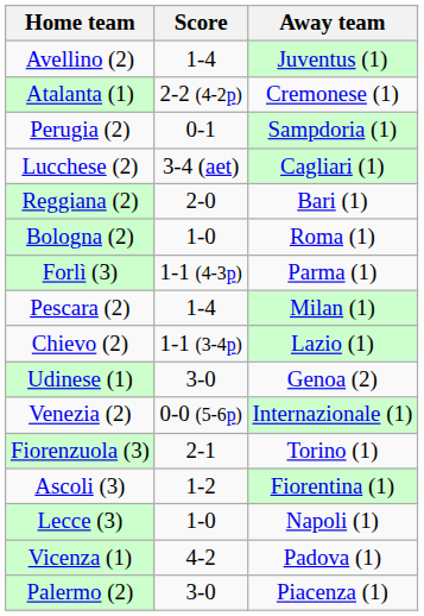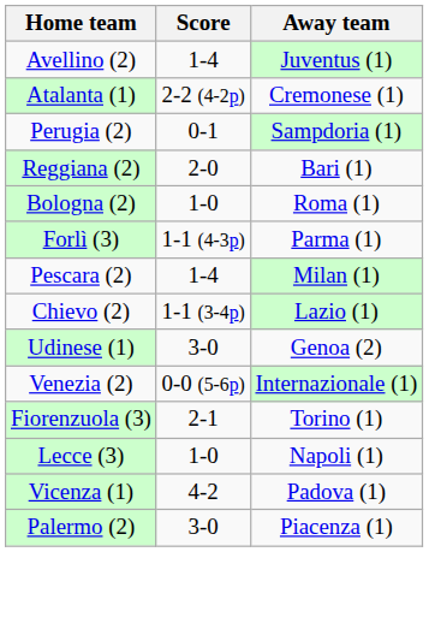- row: Lucchese (2) | 3-4 (aet) | Cagliari (1)
- row: Ascoli (3) | 1-2 | Fiorentina (1)
